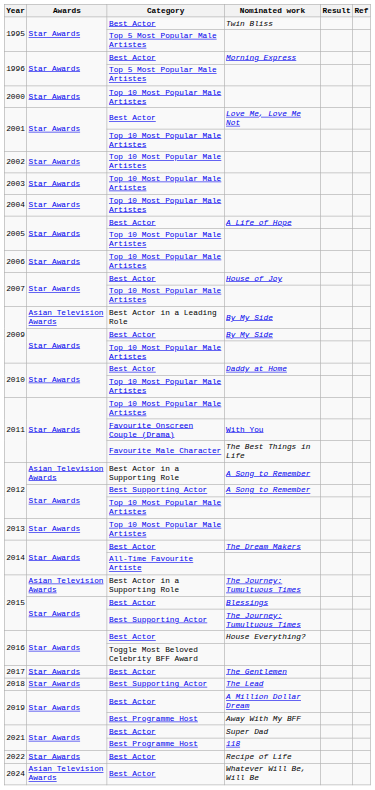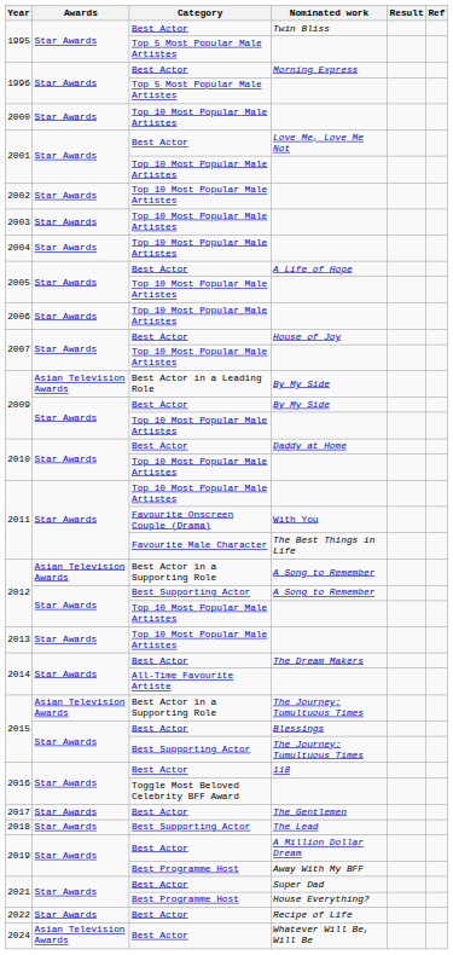2016 / Best Actor | Nominated work: House Everything? -> 118
2021 / Best Programme Host | Nominated work: 118 -> House Everything?
